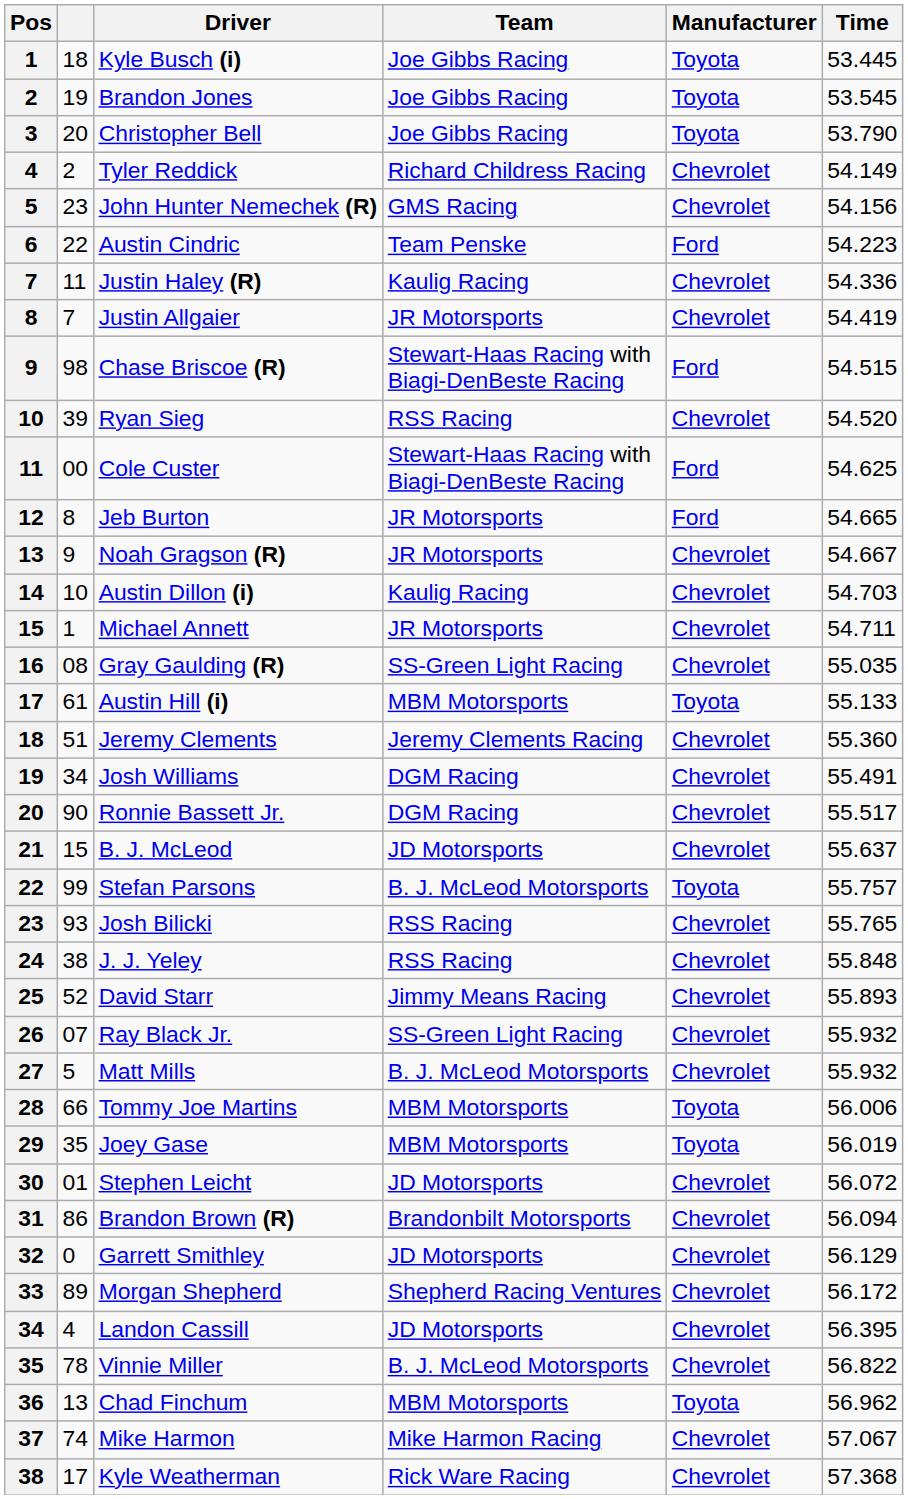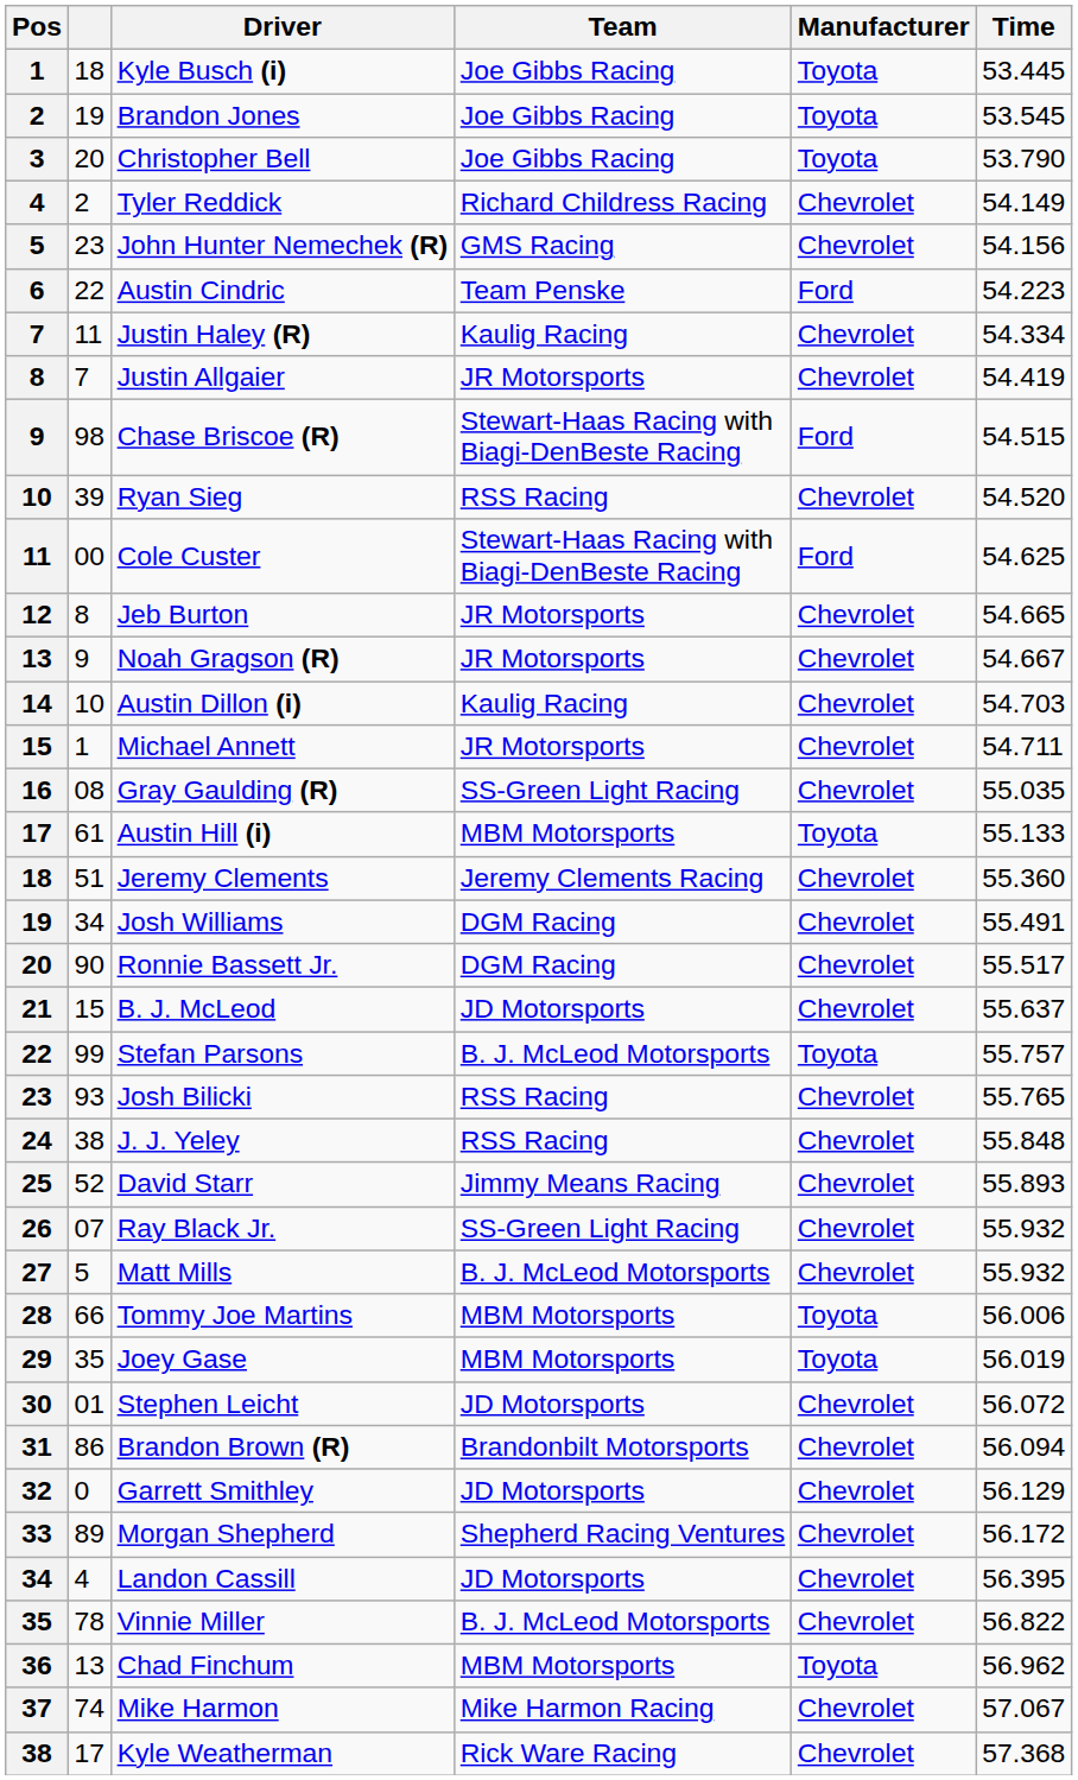Justin Haley (R) | Time: 54.336 -> 54.334
Jeb Burton | Manufacturer: Ford -> Chevrolet
